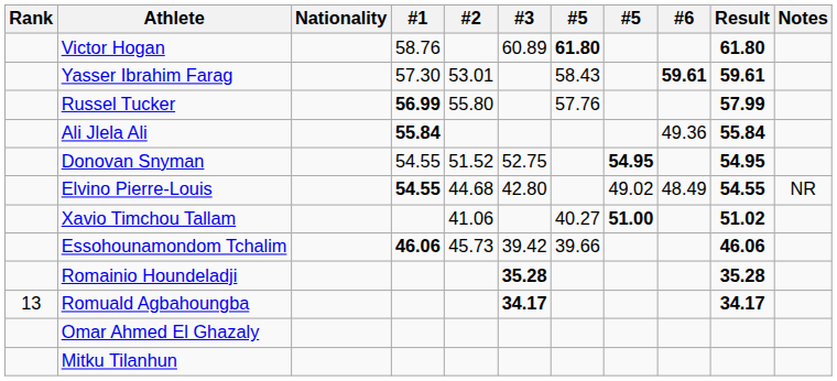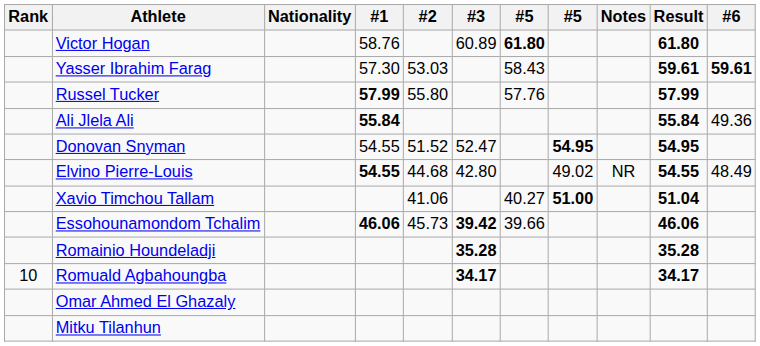columns swapped: #6 <-> Notes
Yasser Ibrahim Farag | #2: 53.01 -> 53.03
Russel Tucker | #1: 56.99 -> 57.99
Donovan Snyman | #3: 52.75 -> 52.47
Xavio Timchou Tallam | Result: 51.02 -> 51.04
Essohounamondom Tchalim | #3: normal -> bold
Romuald Agbahoungba | Rank: 13 -> 10
